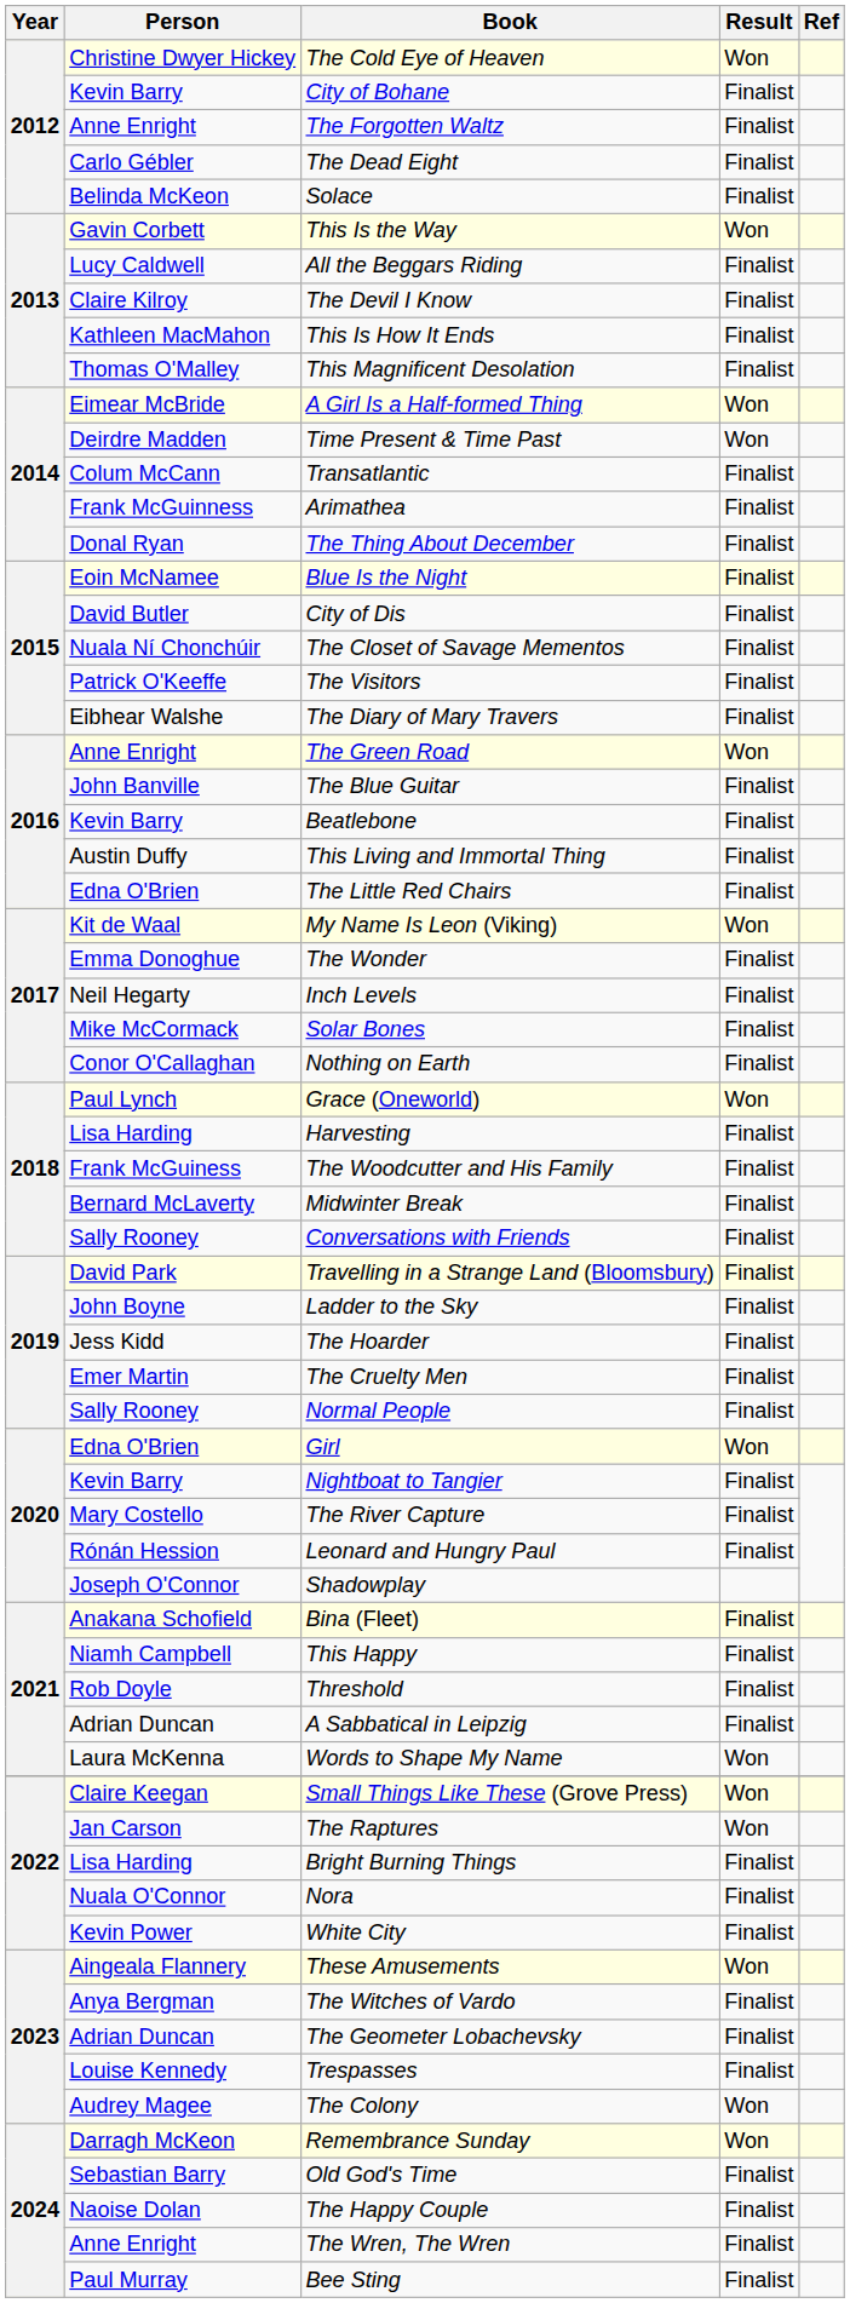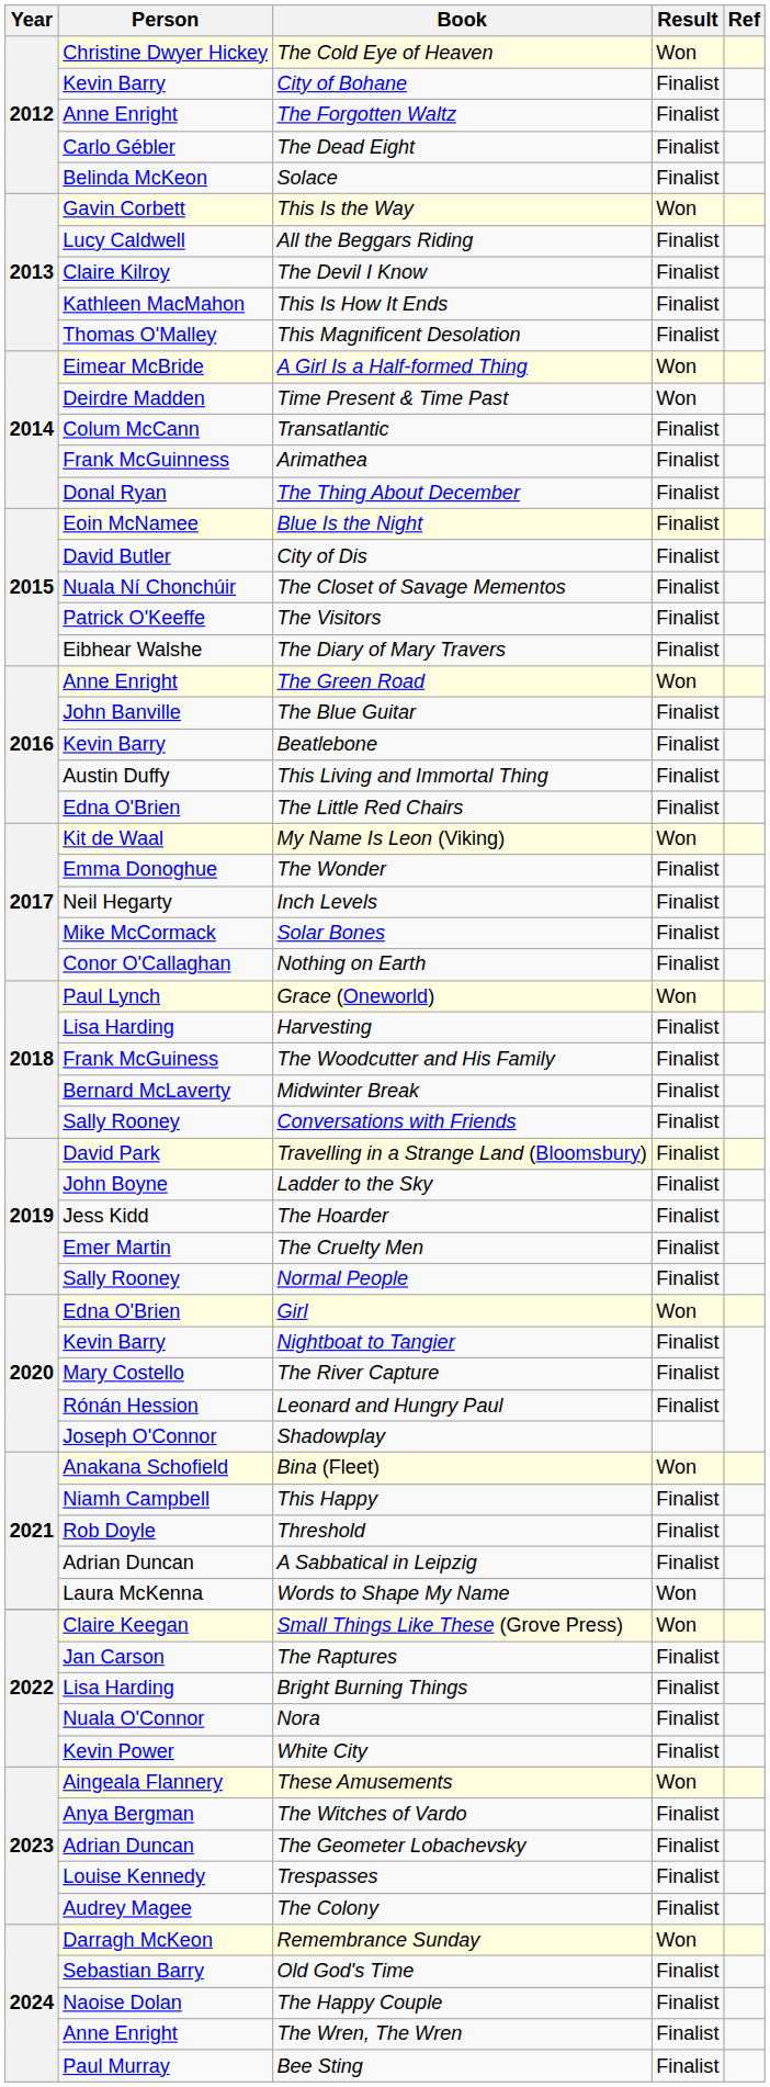Bina (Fleet) | Result: Finalist -> Won
The Raptures | Result: Won -> Finalist
The Colony | Result: Won -> Finalist
